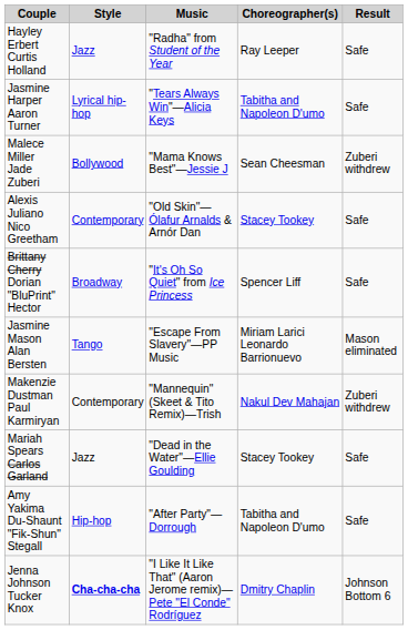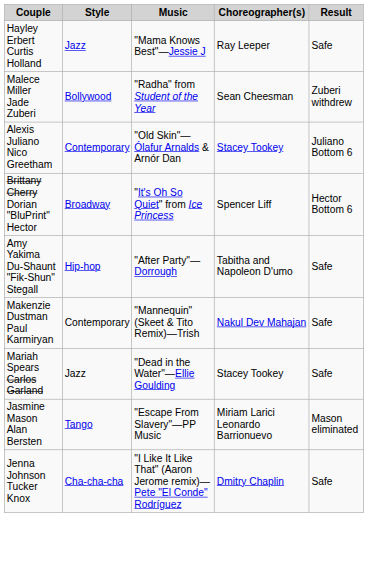Hayley Erbert Curtis Holland | Music: "Radha" from Student of the Year -> "Mama Knows Best"—Jessie J
- row: Jasmine Harper Aaron Turner | Lyrical hip-hop | "Tears Always Win"—Alicia Keys | Tabitha and Napoleon D'umo | Safe
Malece Miller Jade Zuberi | Music: "Mama Knows Best"—Jessie J -> "Radha" from Student of the Year
Alexis Juliano Nico Greetham | Result: Safe -> Juliano Bottom 6
Brittany Cherry Dorian "BluPrint" Hector | Result: Safe -> Hector Bottom 6
rows swapped: Jasmine Mason Alan Bersten <-> Amy Yakima Du-Shaunt "Fik-Shun" Stegall
Makenzie Dustman Paul Karmiryan | Result: Zuberi withdrew -> Safe
Jenna Johnson Tucker Knox | Style: bold -> normal
Jenna Johnson Tucker Knox | Result: Johnson Bottom 6 -> Safe
